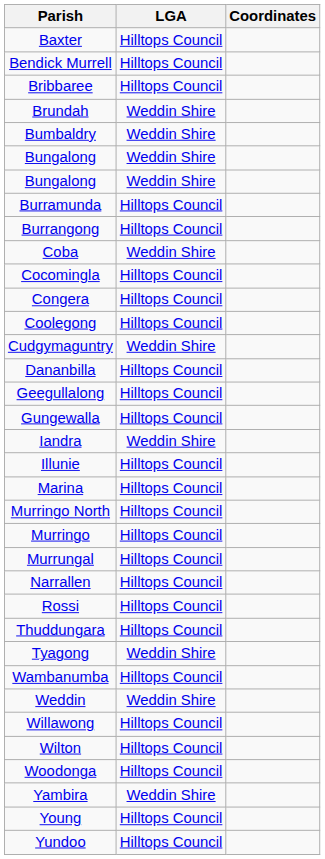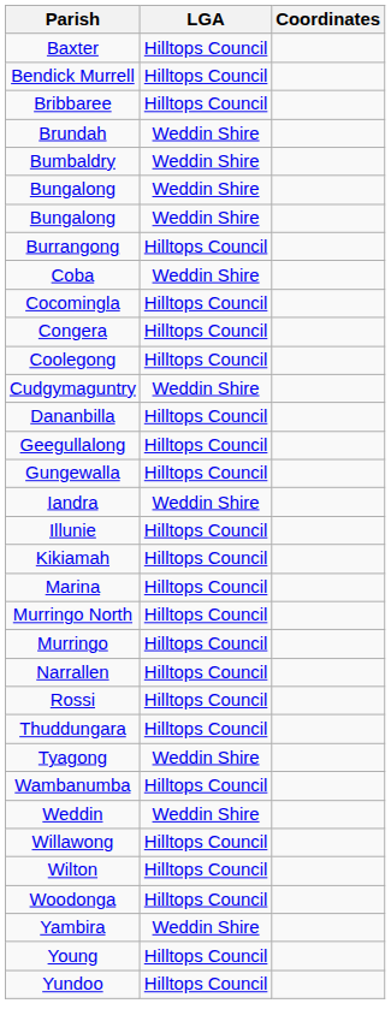- row: Burramunda | Hilltops Council
+ row: Kikiamah | Hilltops Council
- row: Murrungal | Hilltops Council
